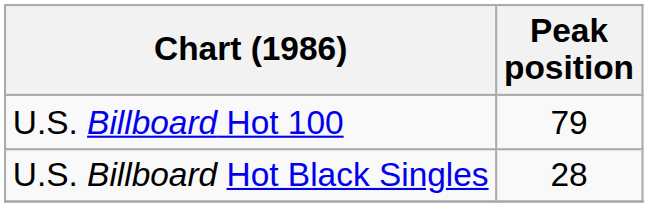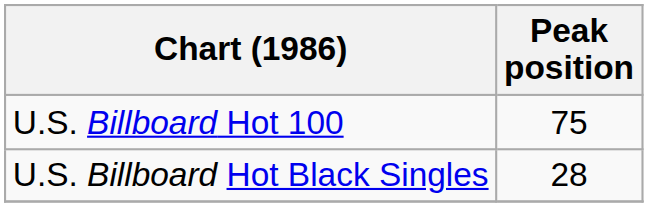U.S. Billboard Hot 100 | Peak position: 79 -> 75
